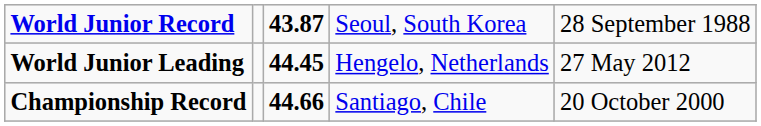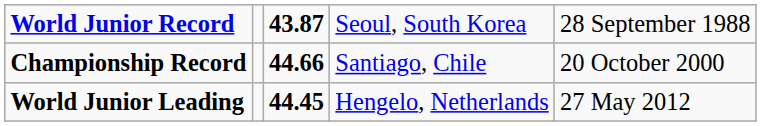rows swapped: Championship Record <-> World Junior Leading
